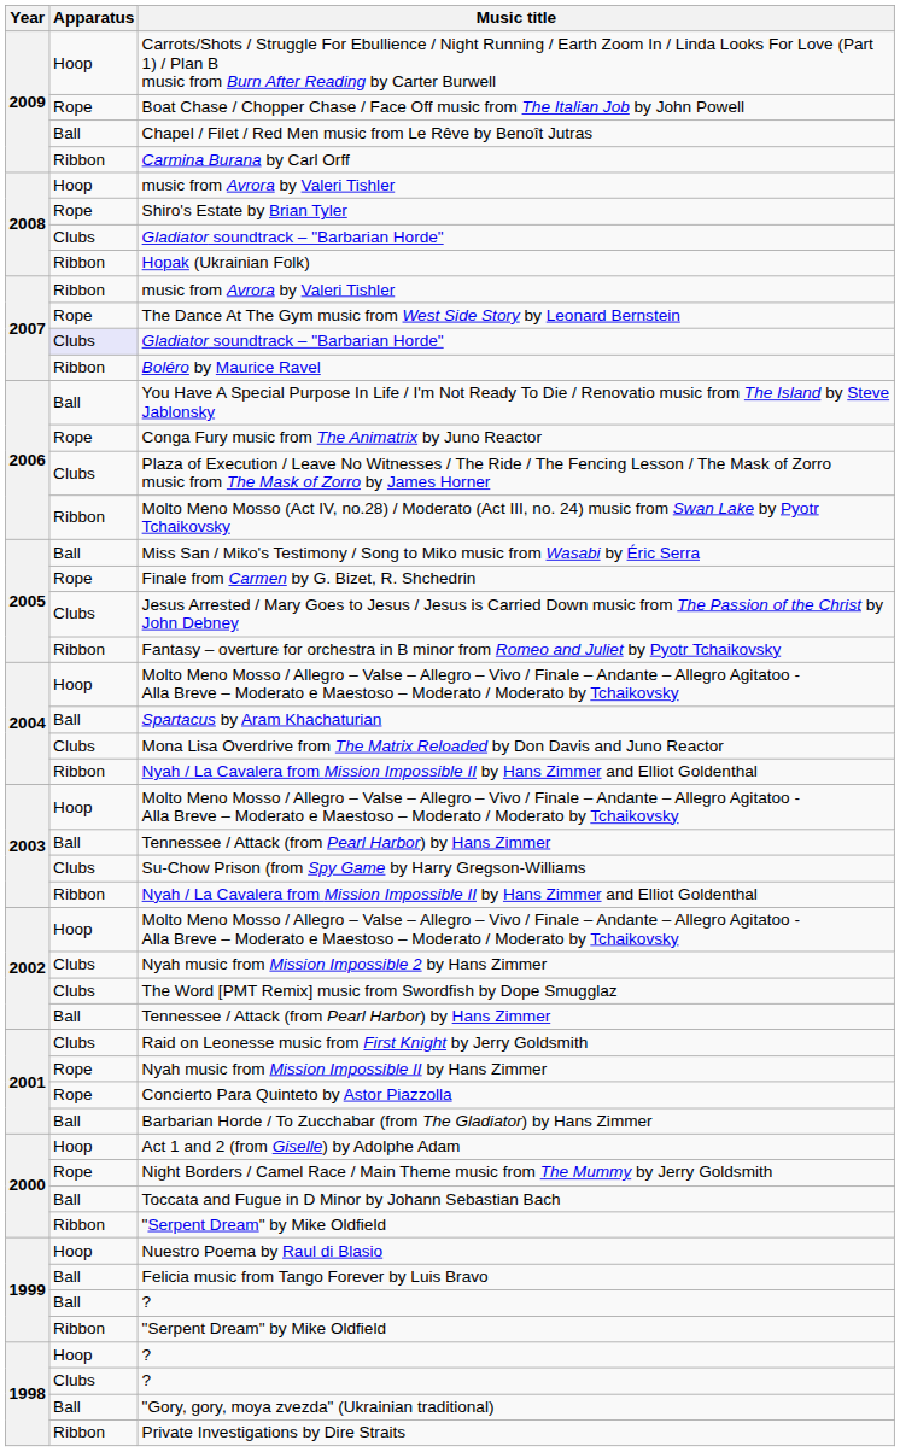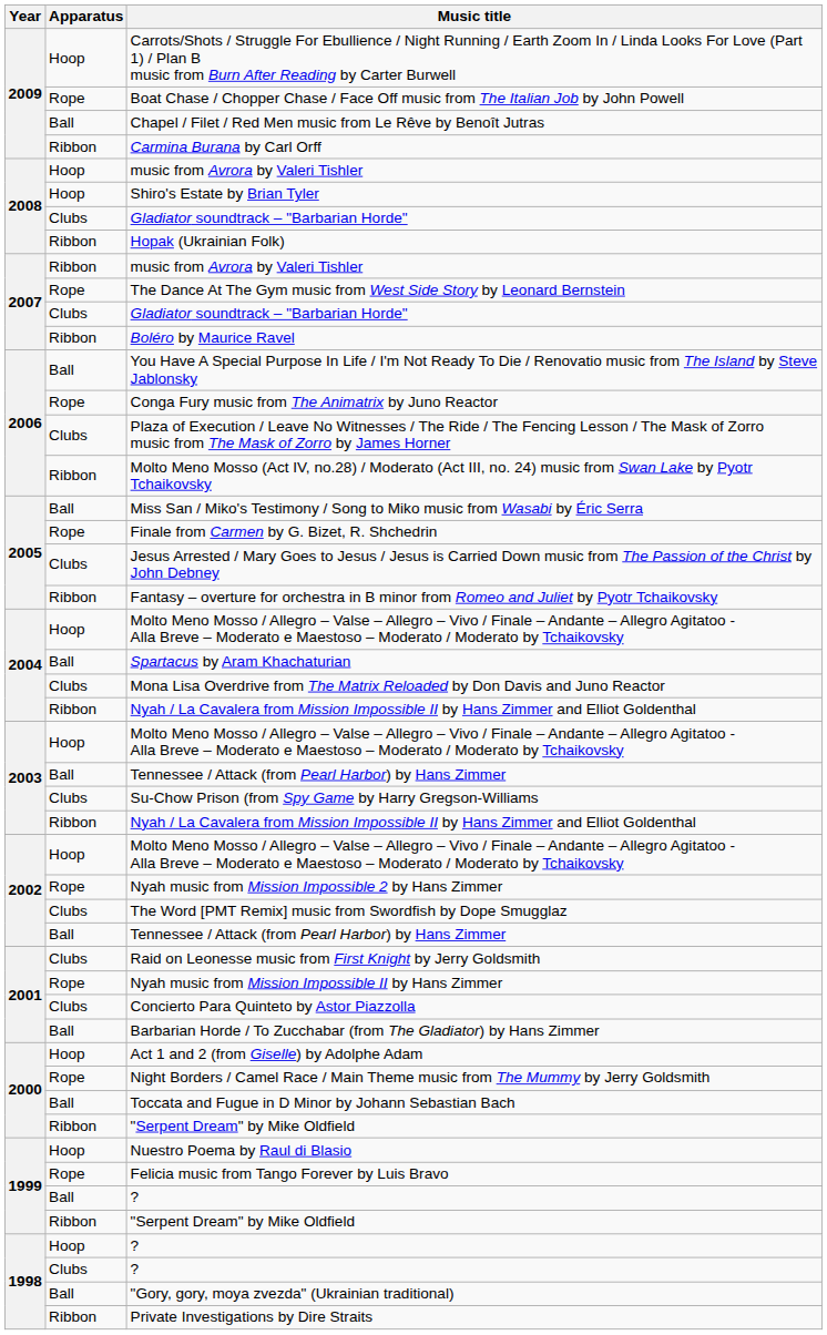Shiro's Estate by Brian Tyler | Apparatus: Rope -> Hoop
2007 / Gladiator soundtrack – "Barbarian Horde" | Apparatus: lavender background -> no background
Nyah music from Mission Impossible 2 by Hans Zimmer | Apparatus: Clubs -> Rope
Concierto Para Quinteto by Astor Piazzolla | Apparatus: Rope -> Clubs
Felicia music from Tango Forever by Luis Bravo | Apparatus: Ball -> Rope
